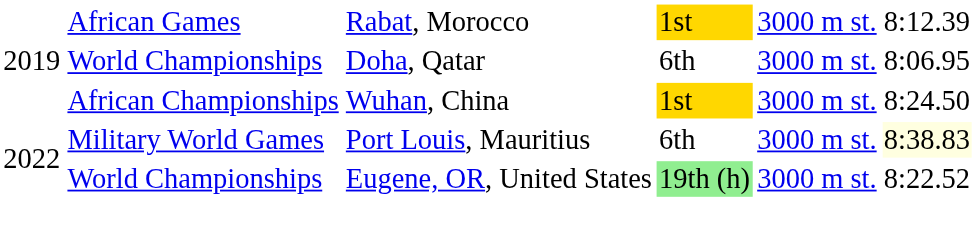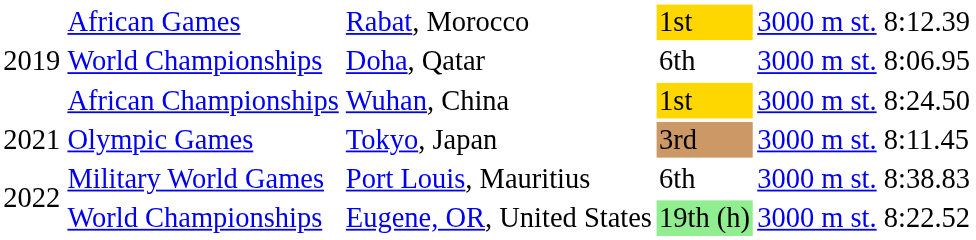+ row: 2021 | Olympic Games | Tokyo, Japan | 3rd | 3000 m st. | 8:11.45
Port Louis, Mauritius | column 6: lightyellow background -> no background
